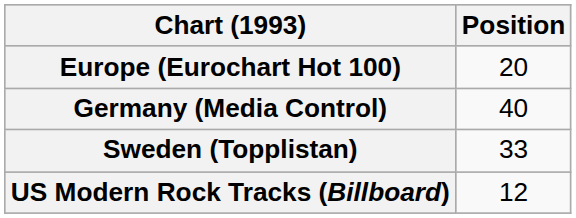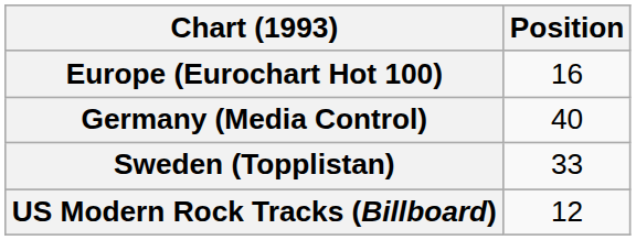Europe (Eurochart Hot 100) | Position: 20 -> 16
